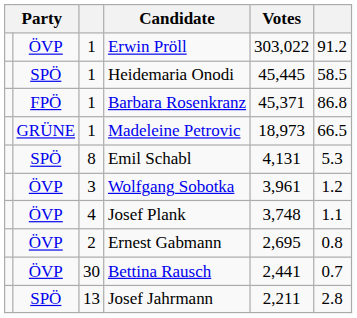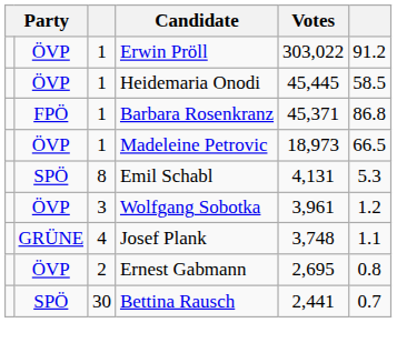Heidemaria Onodi | column 2: SPÖ -> ÖVP
Madeleine Petrovic | column 2: GRÜNE -> ÖVP
Josef Plank | column 2: ÖVP -> GRÜNE
Bettina Rausch | column 2: ÖVP -> SPÖ
- row: SPÖ | 13 | Josef Jahrmann | 2,211 | 2.8
